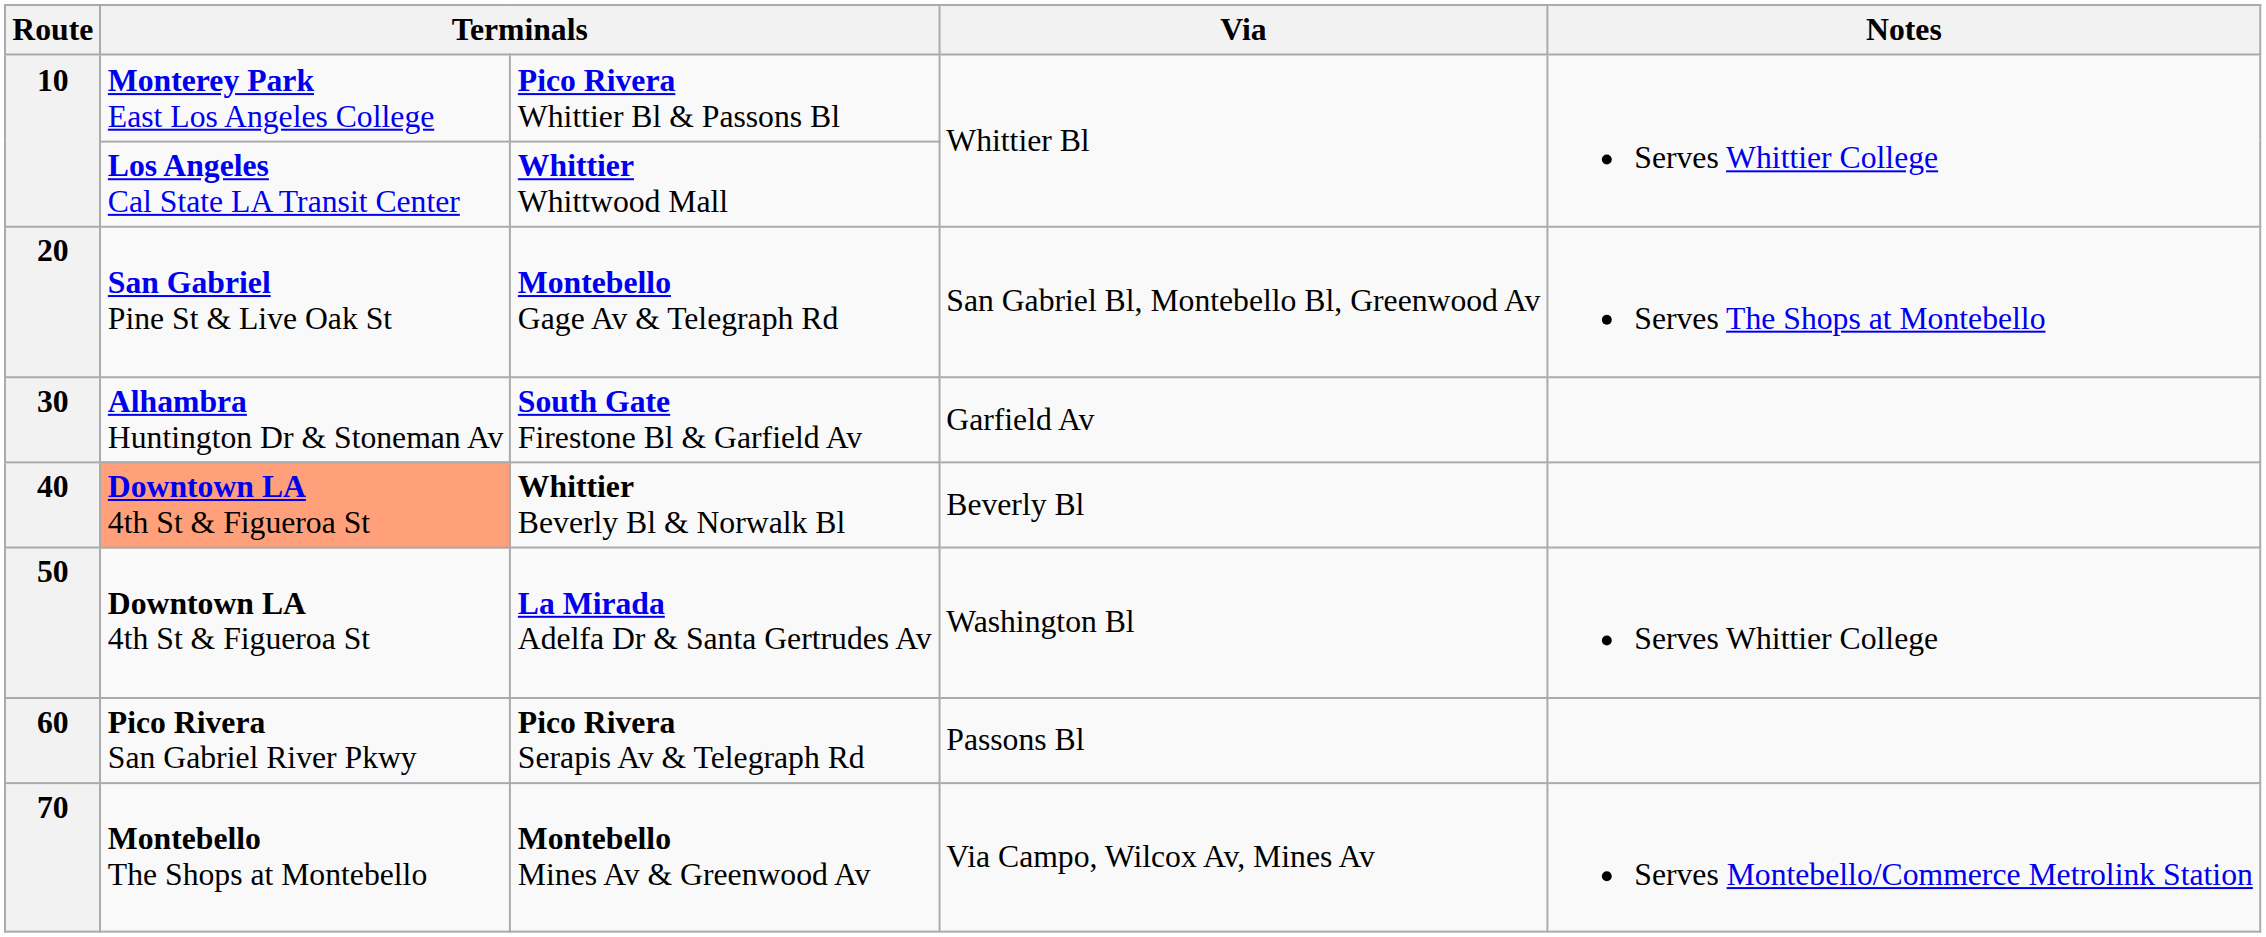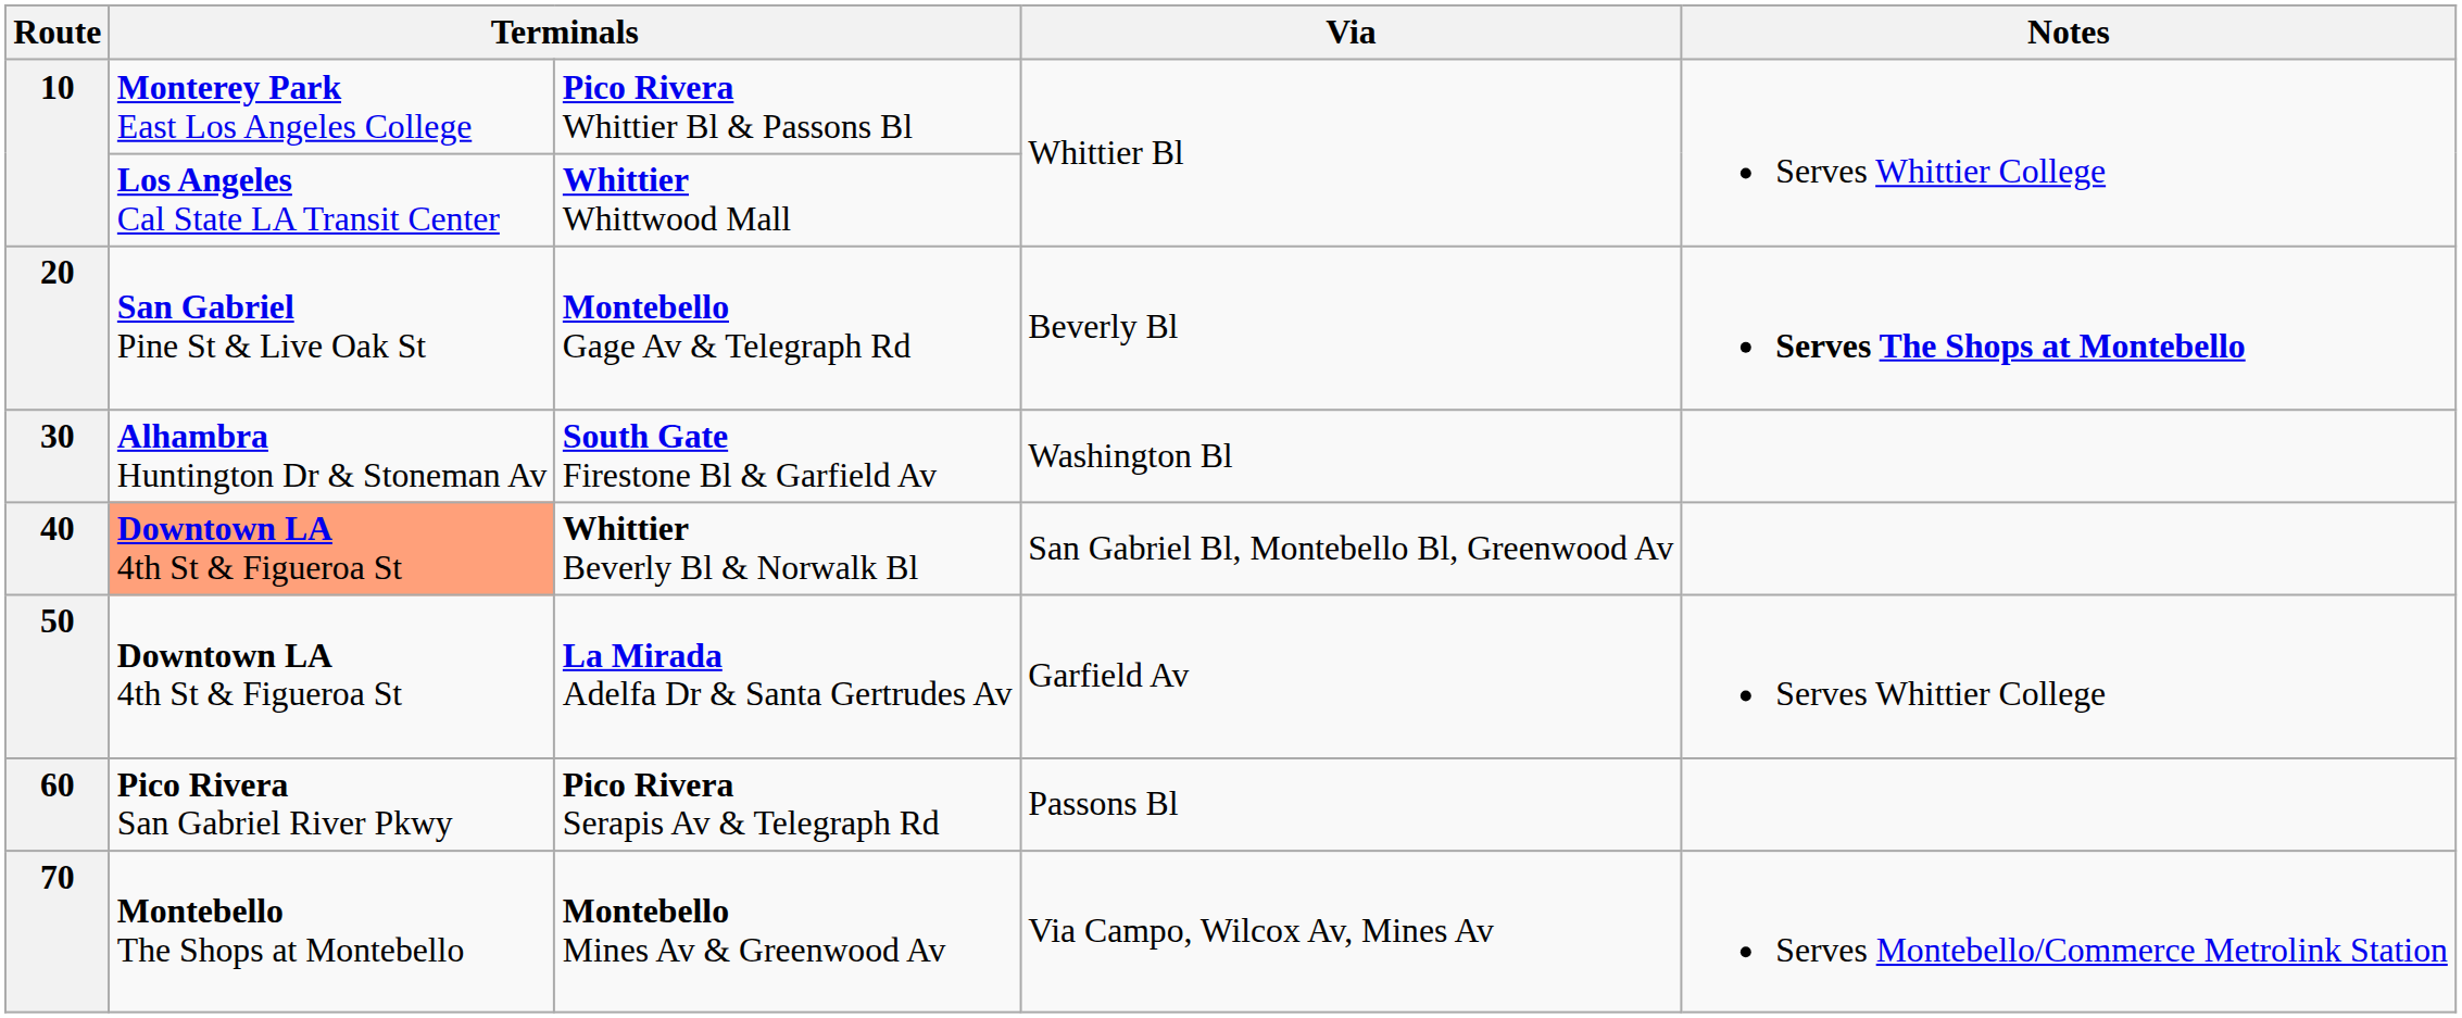Montebello Gage Av & Telegraph Rd | Via: San Gabriel Bl, Montebello Bl, Greenwood Av -> Beverly Bl
Montebello Gage Av & Telegraph Rd | Notes: normal -> bold
South Gate Firestone Bl & Garfield Av | Via: Garfield Av -> Washington Bl
Whittier Beverly Bl & Norwalk Bl | Via: Beverly Bl -> San Gabriel Bl, Montebello Bl, Greenwood Av
La Mirada Adelfa Dr & Santa Gertrudes Av | Via: Washington Bl -> Garfield Av
